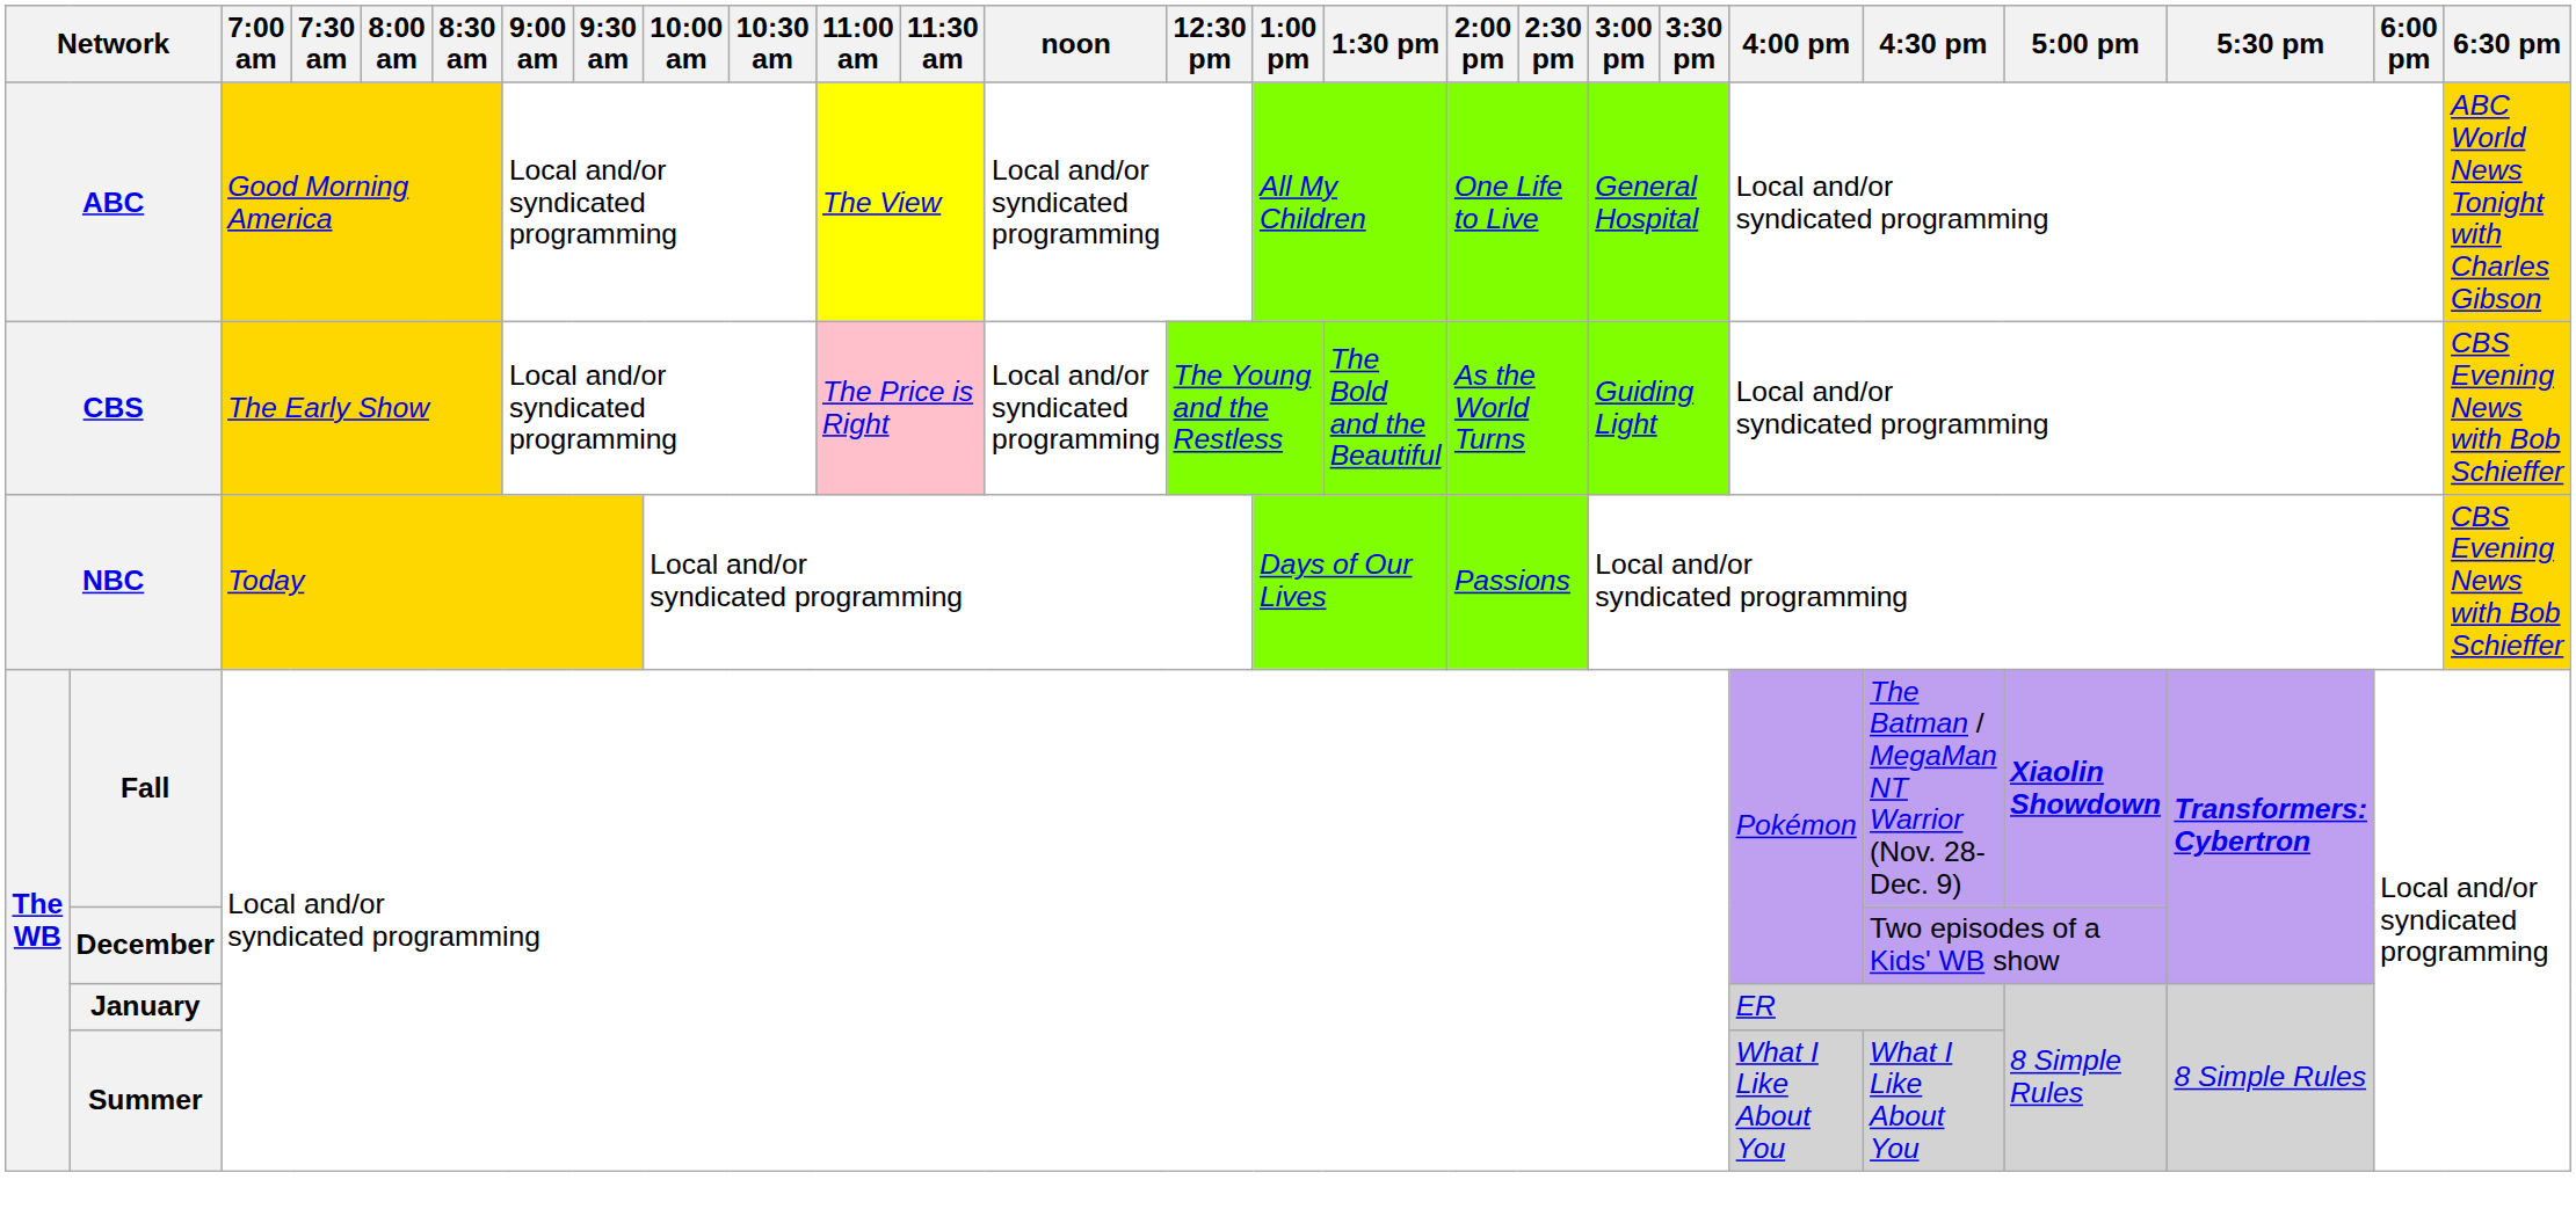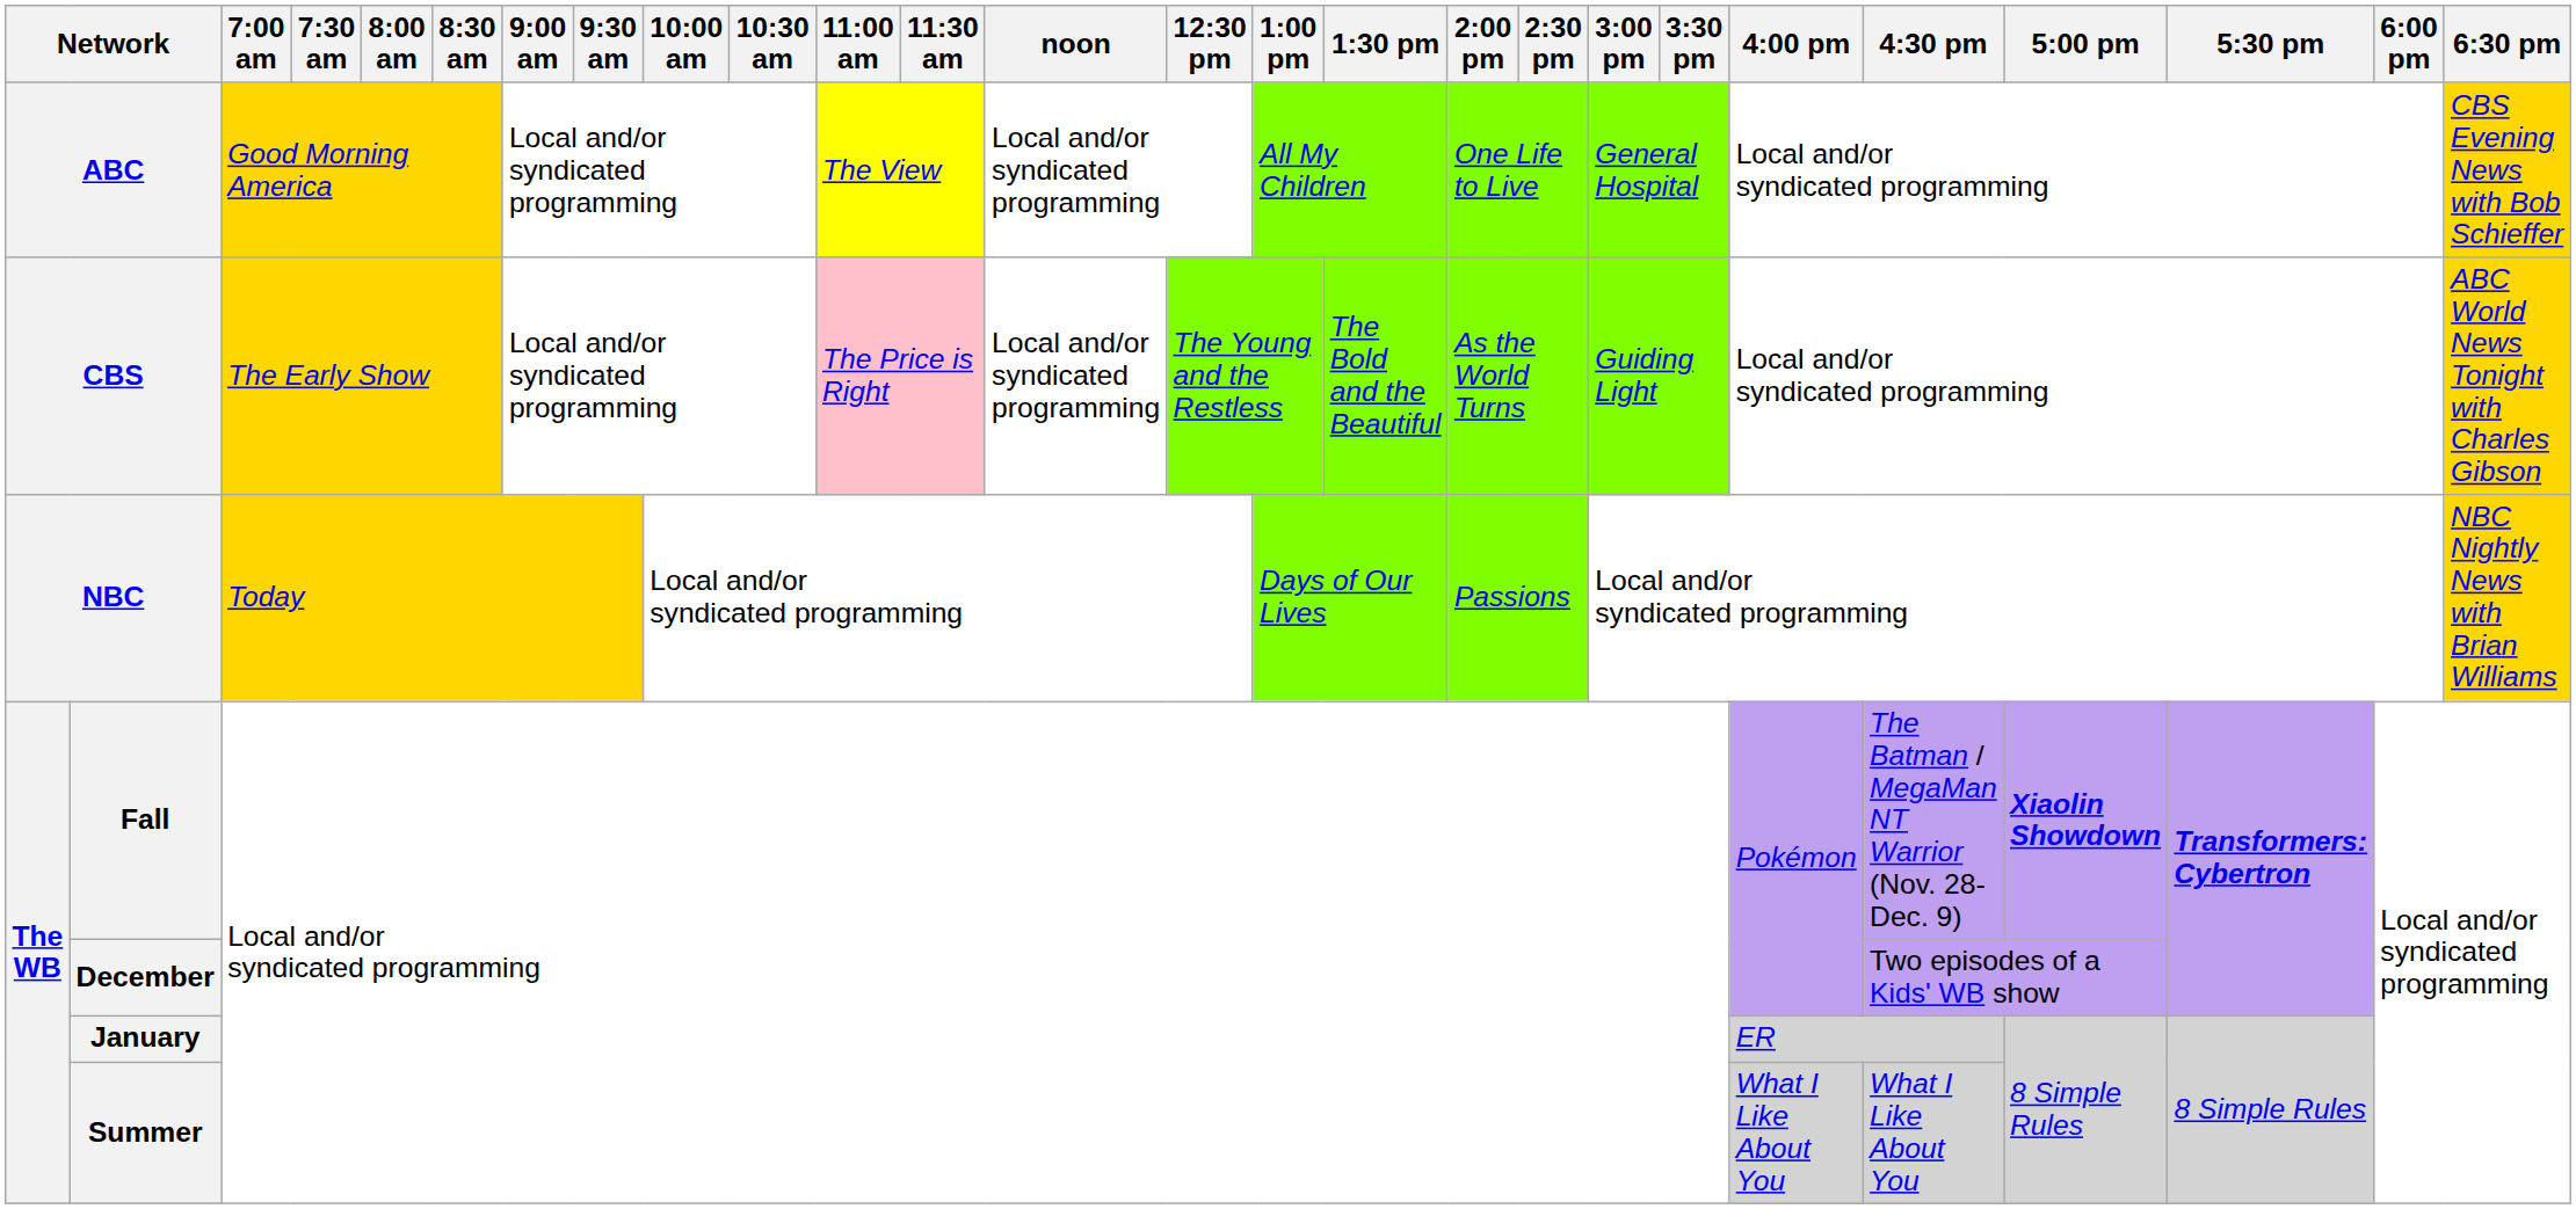ABC | 6:30 pm: ABC World News Tonight with Charles Gibson -> CBS Evening News with Bob Schieffer
CBS | 6:30 pm: CBS Evening News with Bob Schieffer -> ABC World News Tonight with Charles Gibson
NBC | 6:30 pm: CBS Evening News with Bob Schieffer -> NBC Nightly News with Brian Williams
